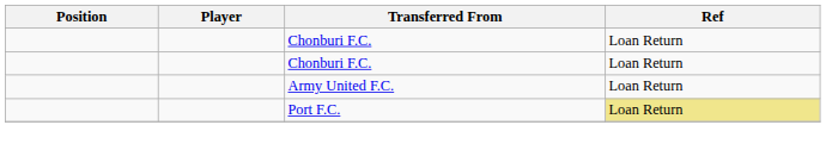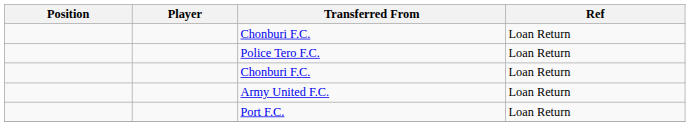+ row: Police Tero F.C. | Loan Return
Port F.C. | Ref: khaki background -> no background
